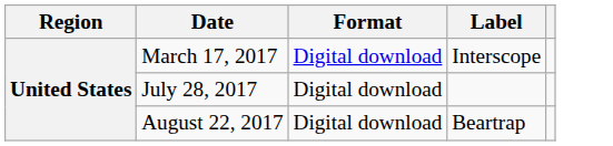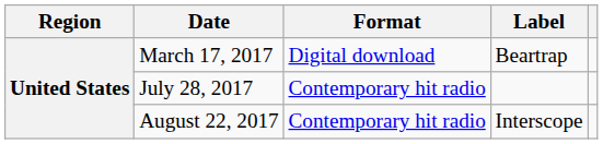March 17, 2017 | Label: Interscope -> Beartrap
July 28, 2017 | Format: Digital download -> Contemporary hit radio
August 22, 2017 | Format: Digital download -> Contemporary hit radio
August 22, 2017 | Label: Beartrap -> Interscope
